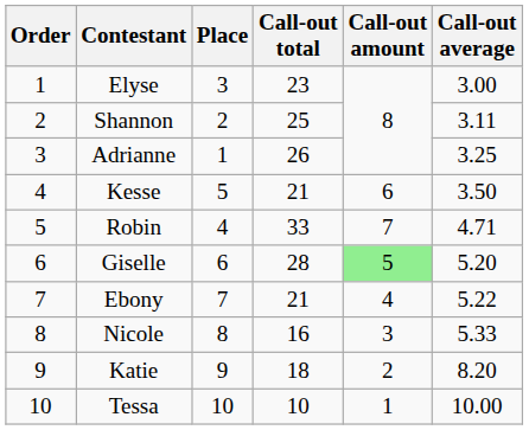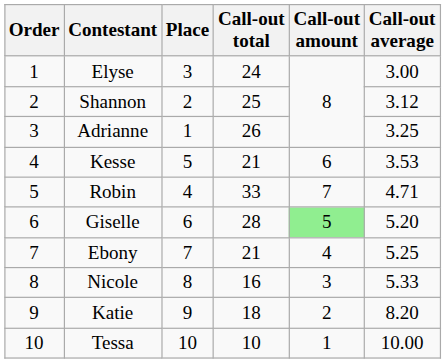Elyse | Call-out total: 23 -> 24
Shannon | Call-out average: 3.11 -> 3.12
Kesse | Call-out average: 3.50 -> 3.53
Ebony | Call-out average: 5.22 -> 5.25
